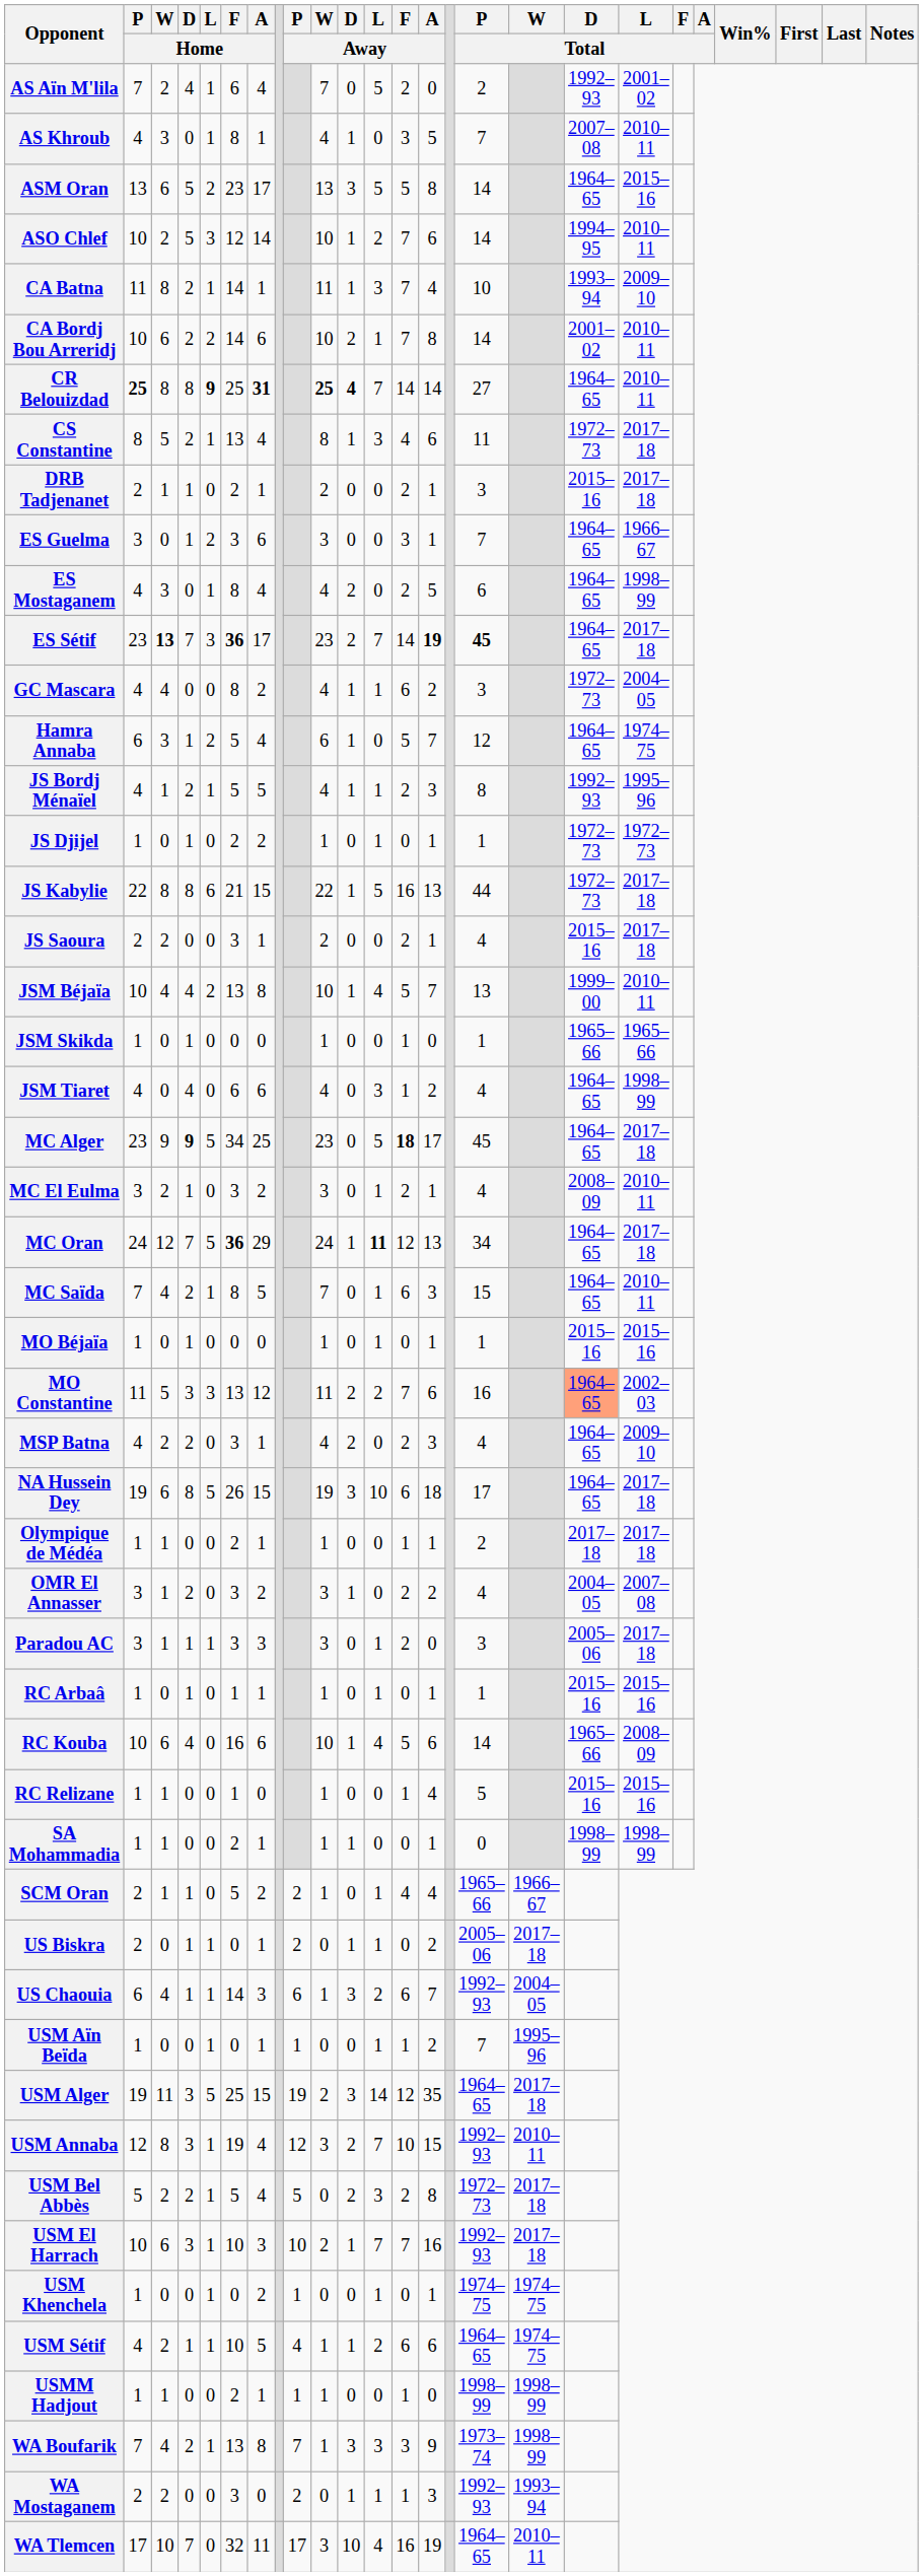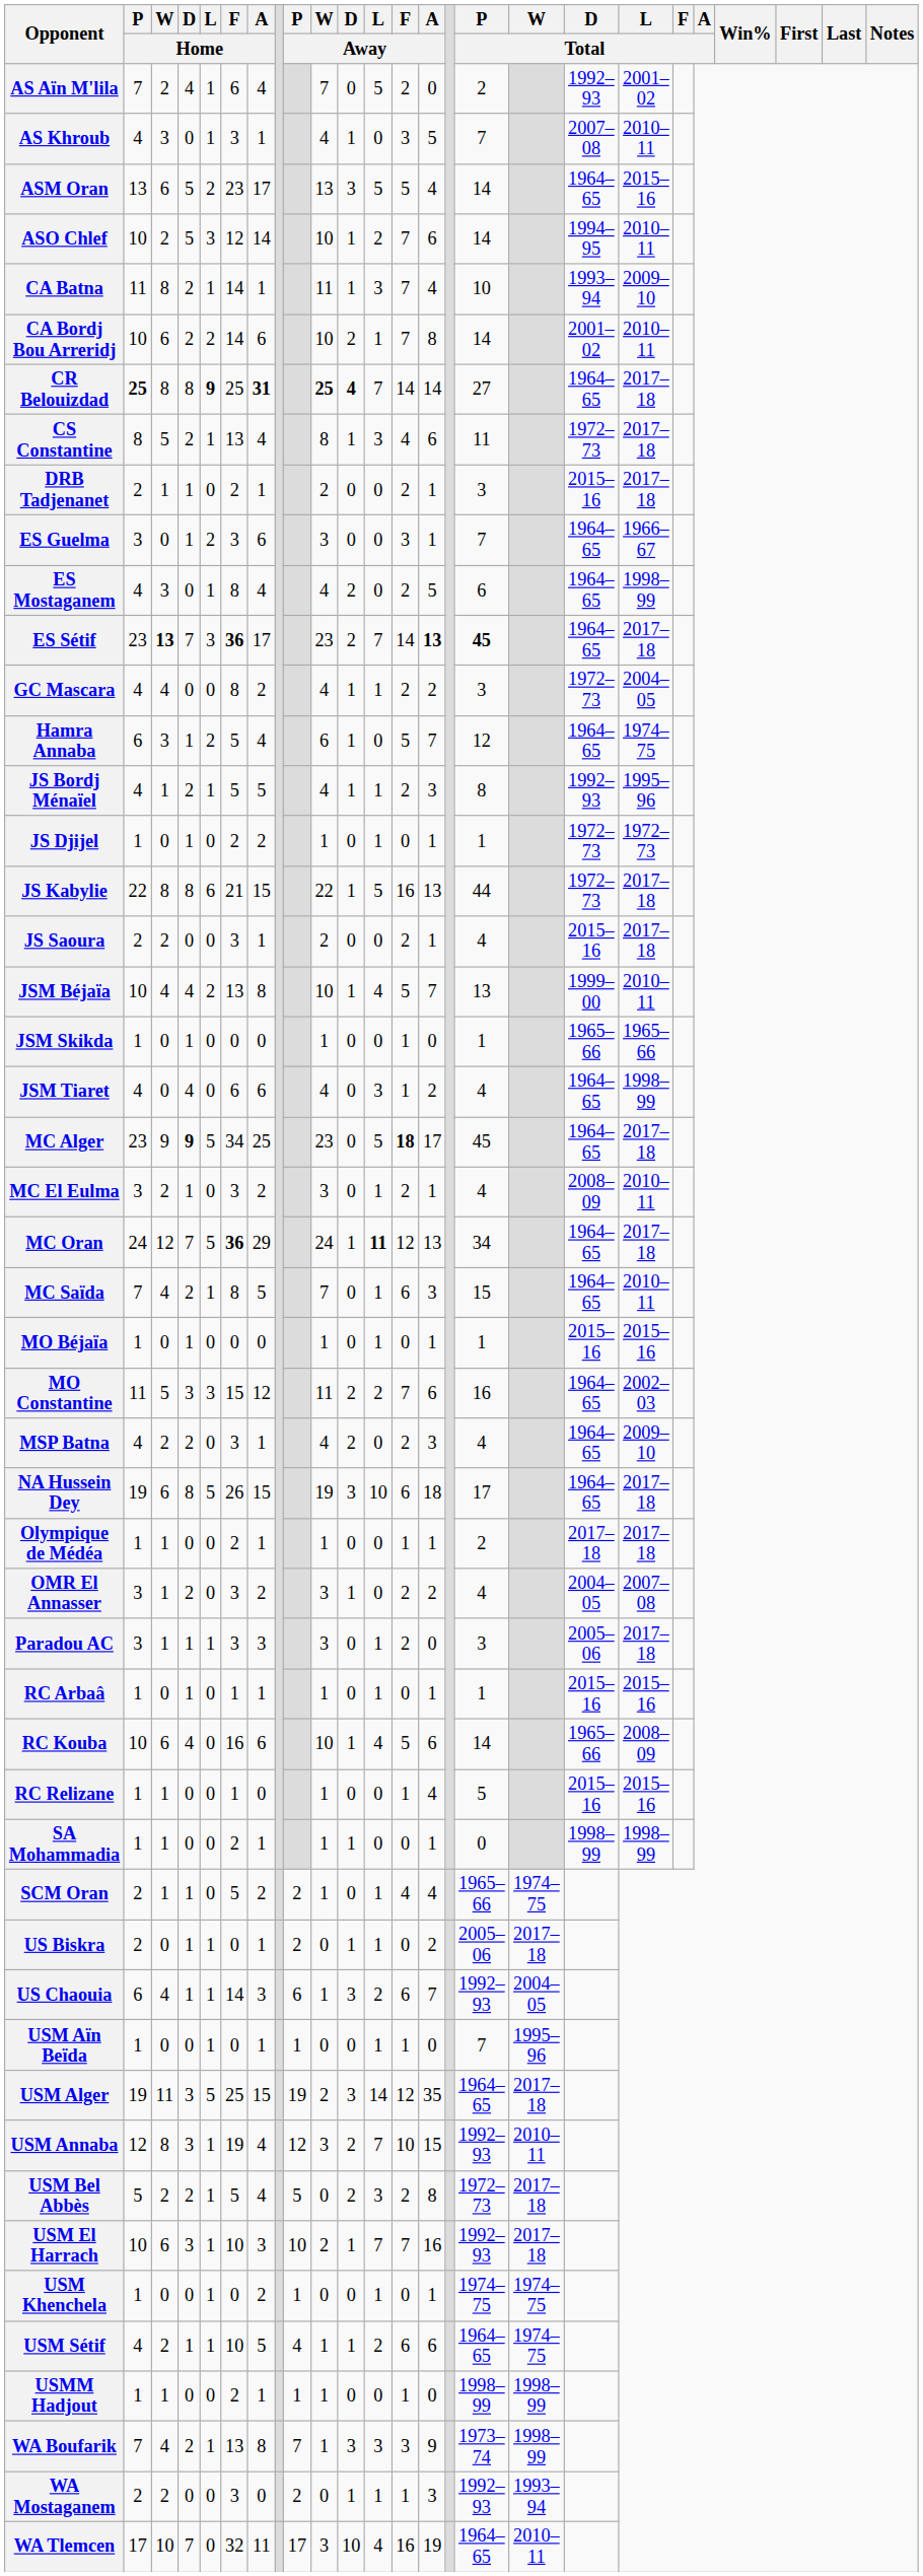AS Khroub | F / Home: 8 -> 3
ASM Oran | A / Away: 8 -> 4
CR Belouizdad | L / Total: 2010–11 -> 2017–18
ES Sétif | A / Away: 19 -> 13
GC Mascara | F / Away: 6 -> 2
MO Constantine | F / Home: 13 -> 15
MO Constantine | D / Total: lightsalmon background -> no background
SCM Oran | W / Total: 1966–67 -> 1974–75
USM Aïn Beïda | A / Away: 2 -> 0
